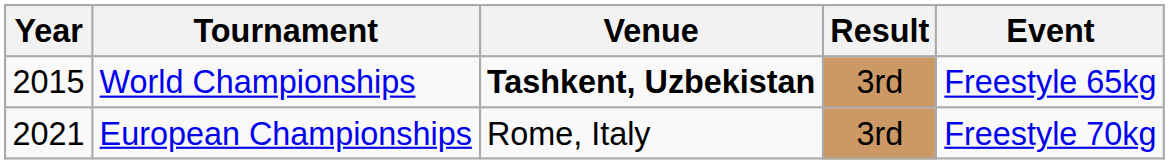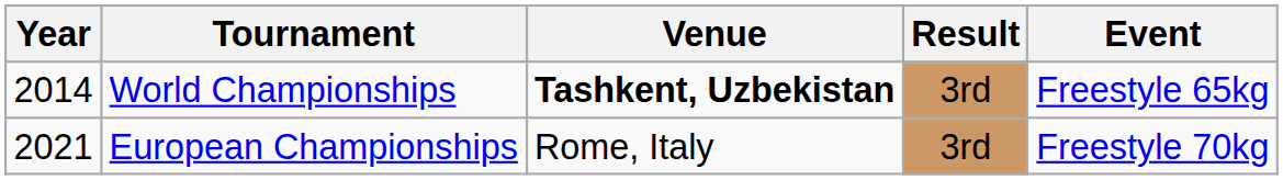World Championships | Year: 2015 -> 2014
